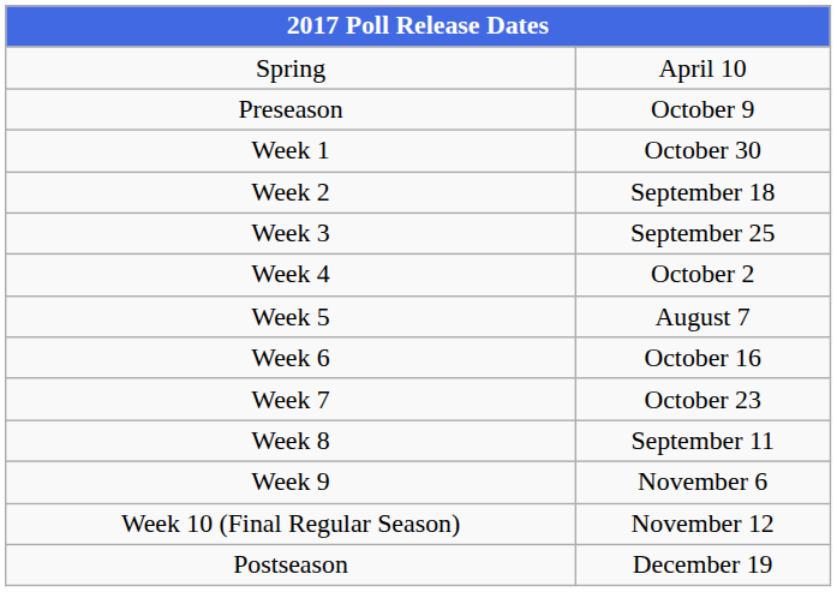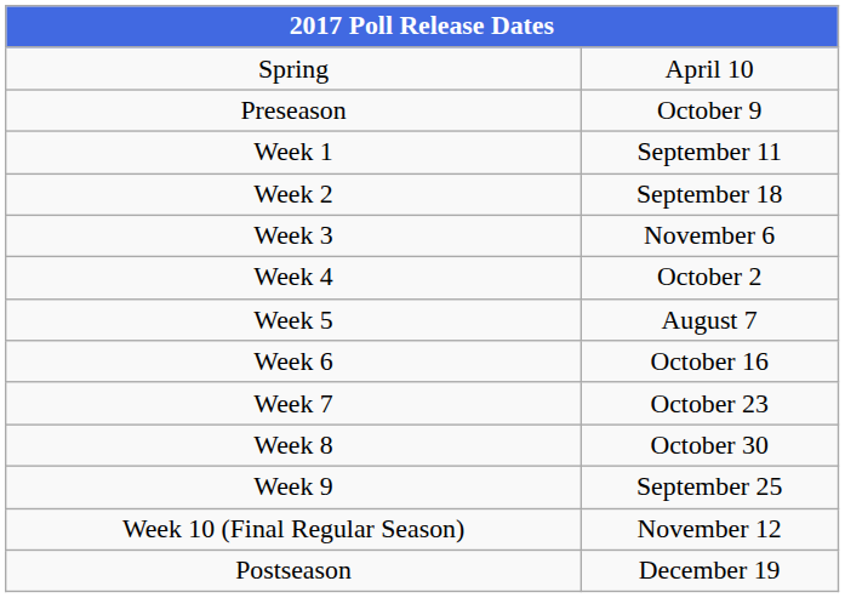Week 1 | column 2: October 30 -> September 11
Week 3 | column 2: September 25 -> November 6
Week 8 | column 2: September 11 -> October 30
Week 9 | column 2: November 6 -> September 25
